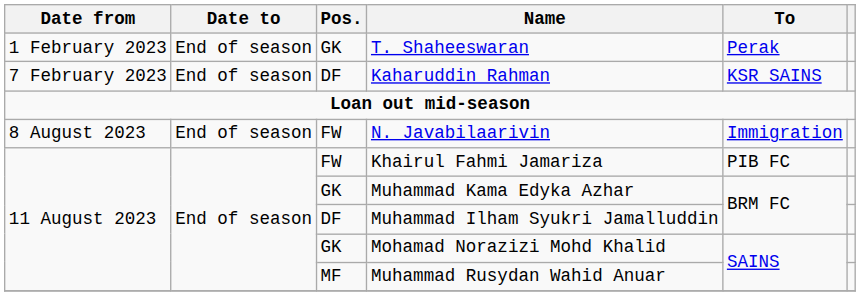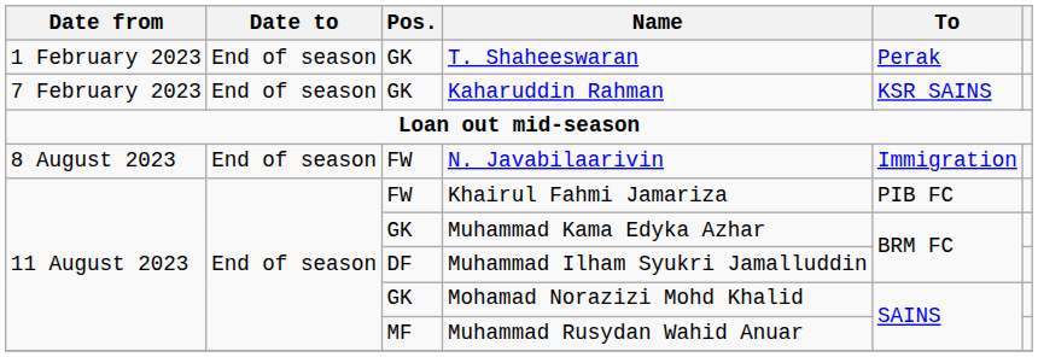Kaharuddin Rahman | Pos.: DF -> GK
